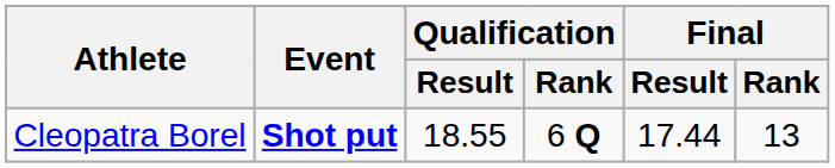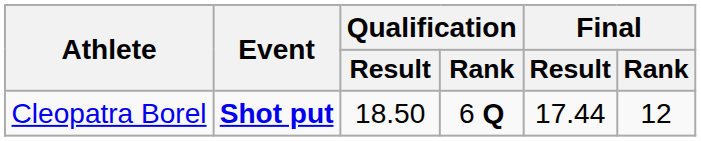Cleopatra Borel | Qualification / Result: 18.55 -> 18.50
Cleopatra Borel | Final / Rank: 13 -> 12
